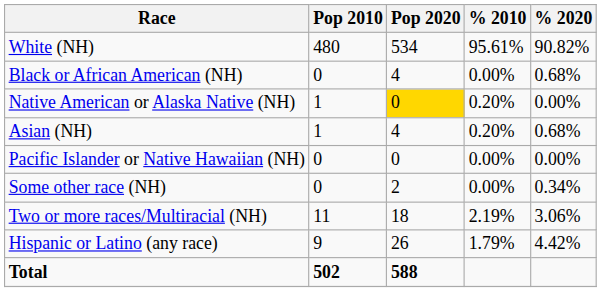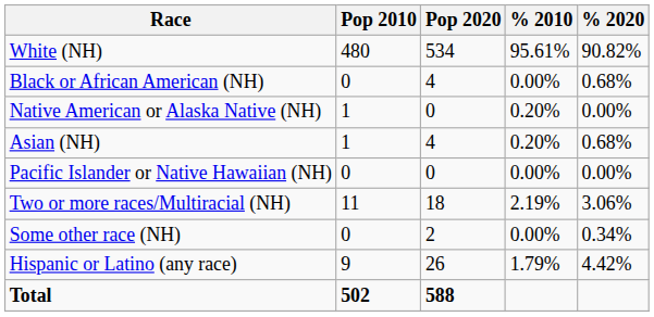Native American or Alaska Native (NH) | Pop 2020: gold background -> no background
rows swapped: Some other race (NH) <-> Two or more races/Multiracial (NH)
